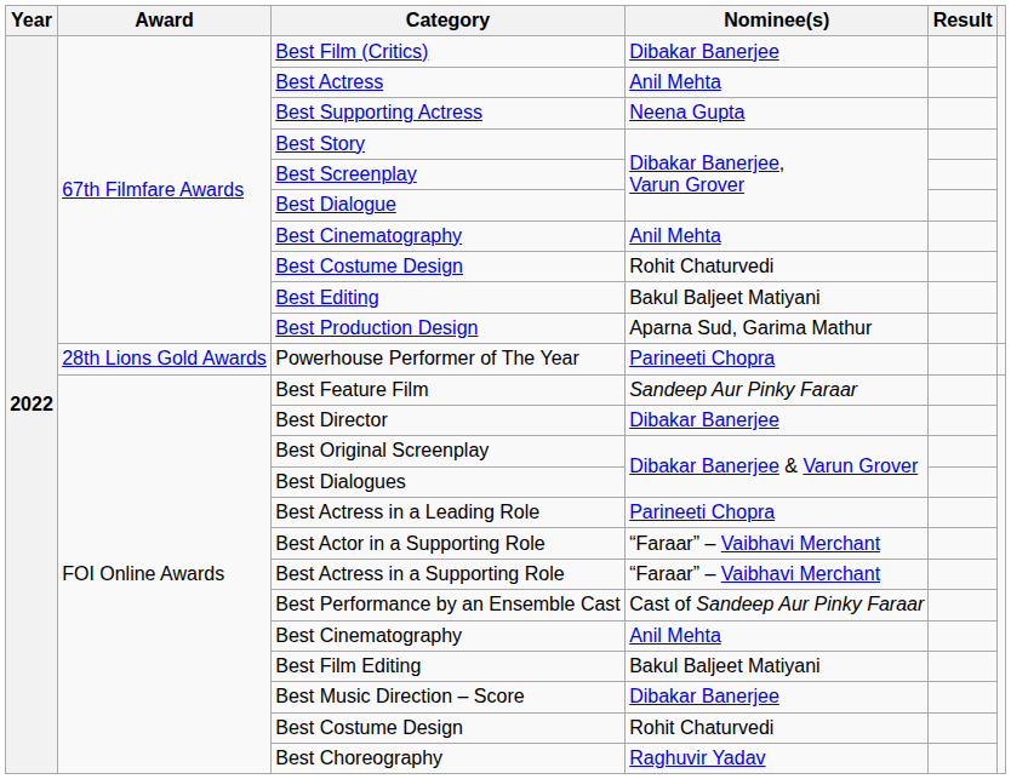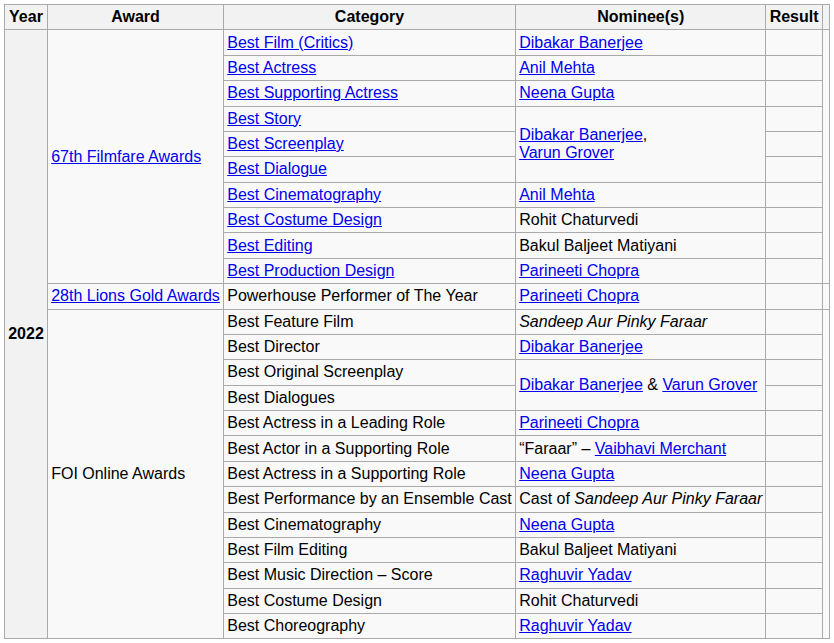Best Production Design | Nominee(s): Aparna Sud, Garima Mathur -> Parineeti Chopra
Best Actress in a Supporting Role | Nominee(s): “Faraar” – Vaibhavi Merchant -> Neena Gupta
FOI Online Awards / Best Cinematography | Nominee(s): Anil Mehta -> Neena Gupta
Best Music Direction – Score | Nominee(s): Dibakar Banerjee -> Raghuvir Yadav
